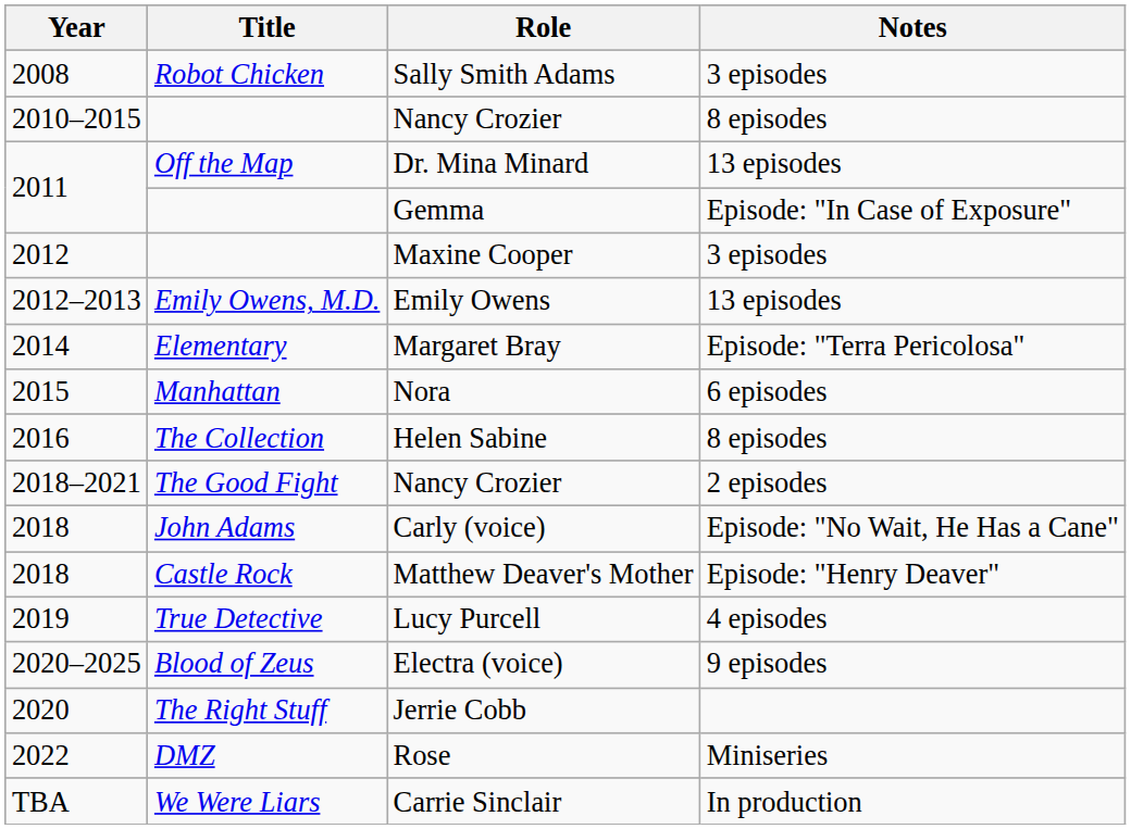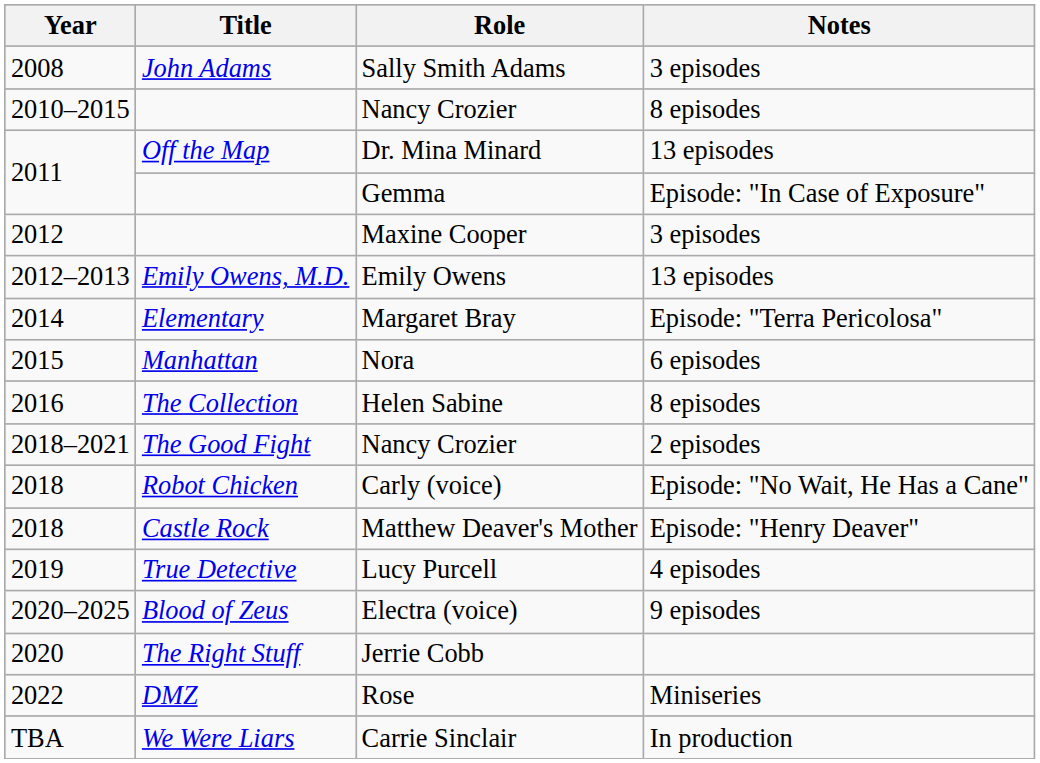Sally Smith Adams | Title: Robot Chicken -> John Adams
Carly (voice) | Title: John Adams -> Robot Chicken
